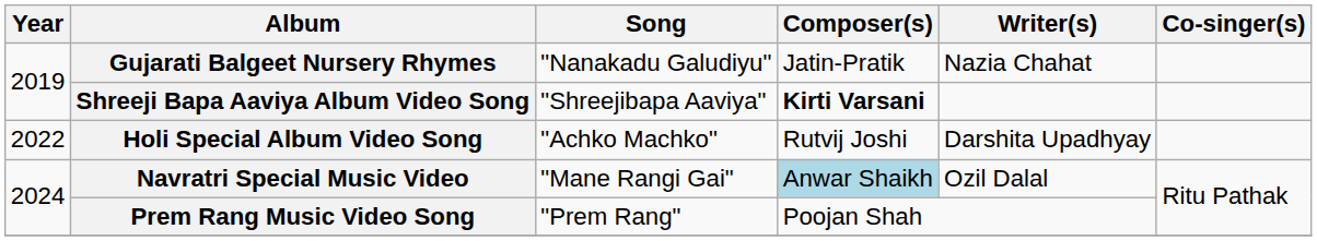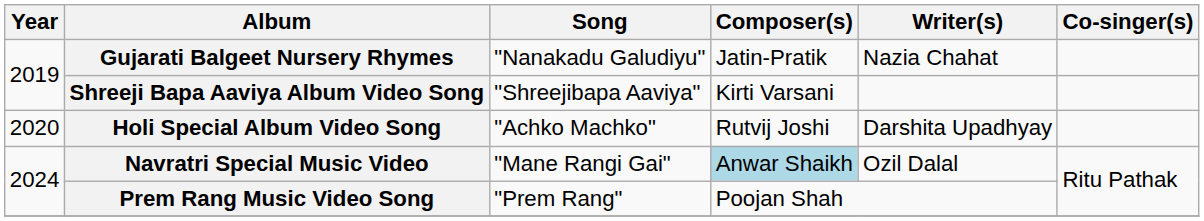Shreeji Bapa Aaviya Album Video Song | Composer(s): bold -> normal
Holi Special Album Video Song | Year: 2022 -> 2020
